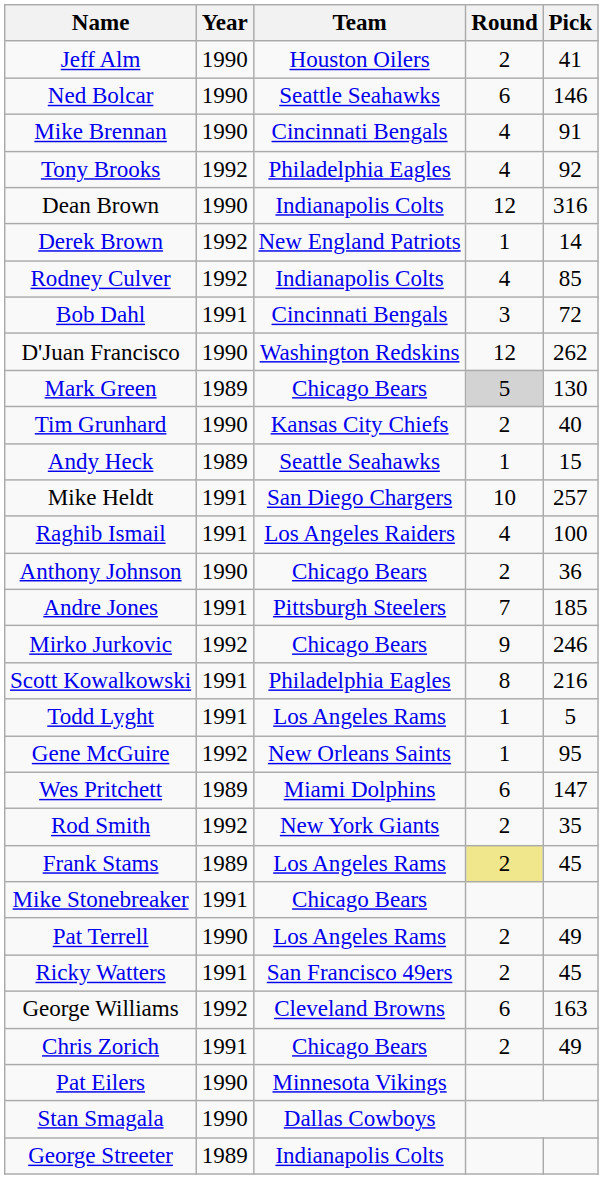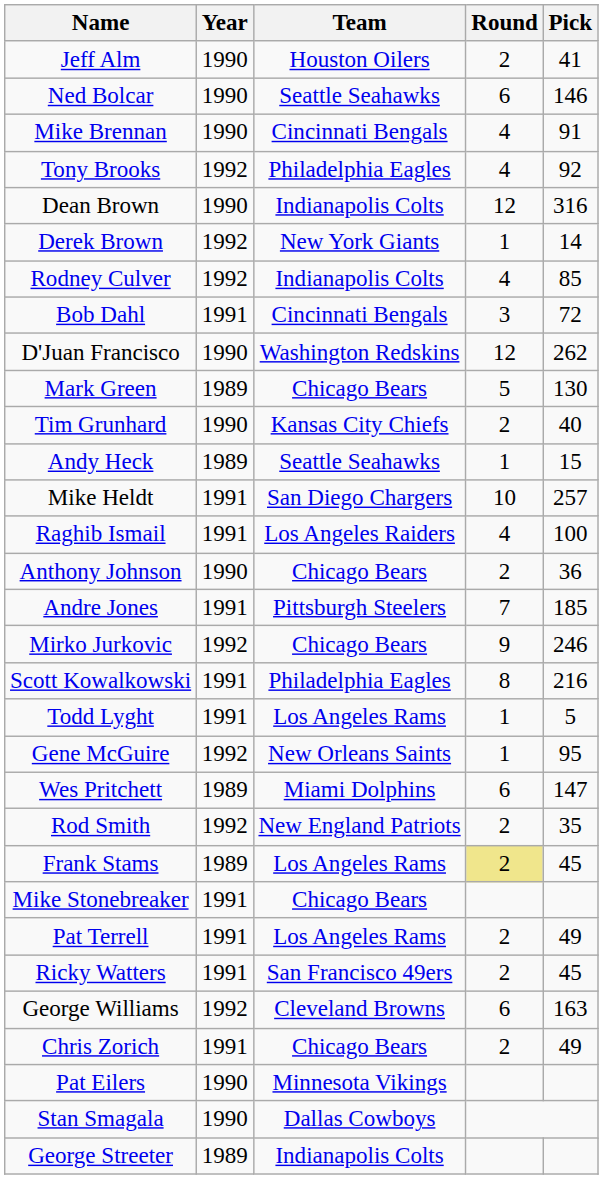Derek Brown | Team: New England Patriots -> New York Giants
Mark Green | Round: lightgrey background -> no background
Rod Smith | Team: New York Giants -> New England Patriots
Pat Terrell | Year: 1990 -> 1991
